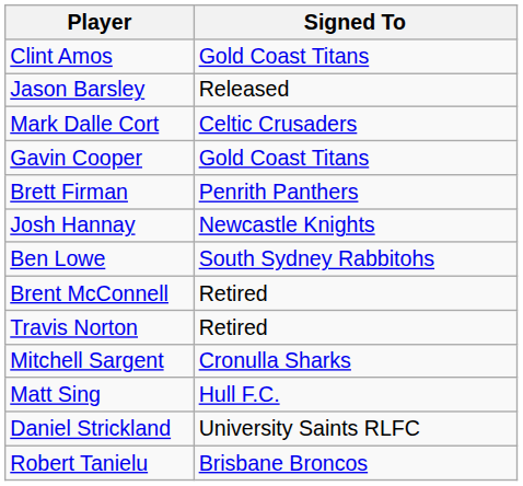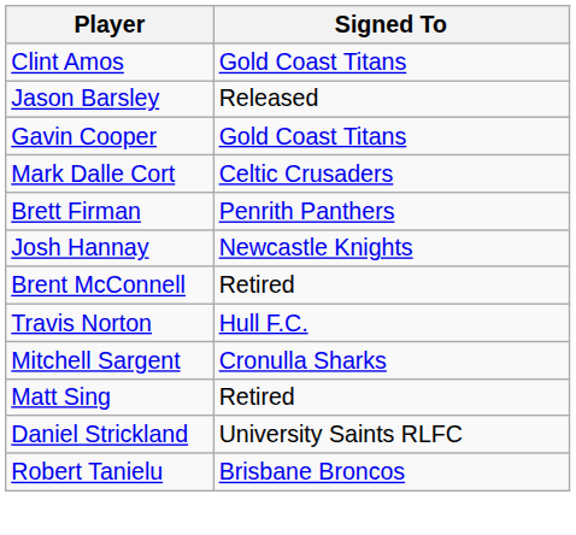rows swapped: Gavin Cooper <-> Mark Dalle Cort
- row: Ben Lowe | South Sydney Rabbitohs
Travis Norton | Signed To: Retired -> Hull F.C.
Matt Sing | Signed To: Hull F.C. -> Retired
